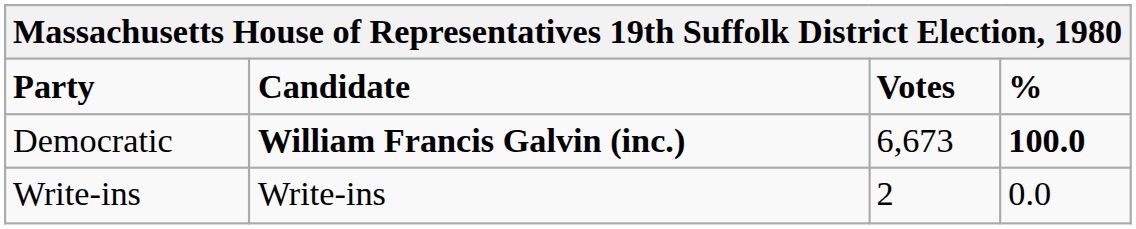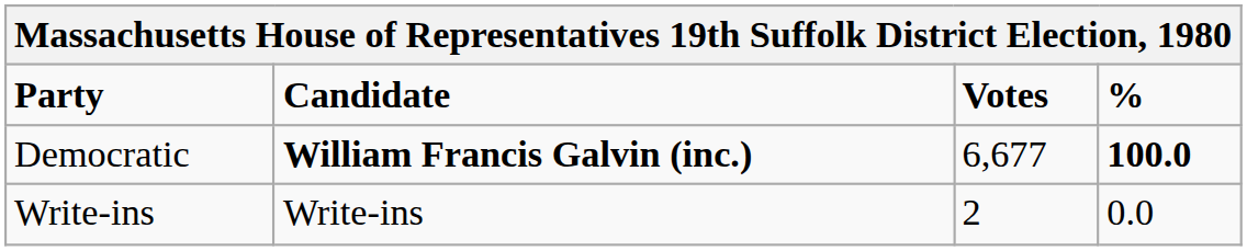Democratic | Votes: 6,673 -> 6,677
